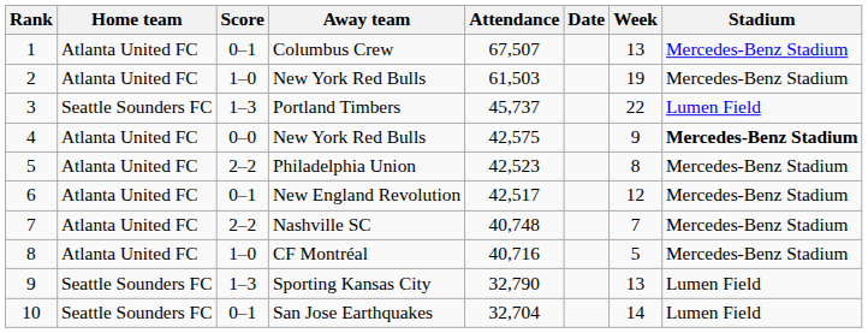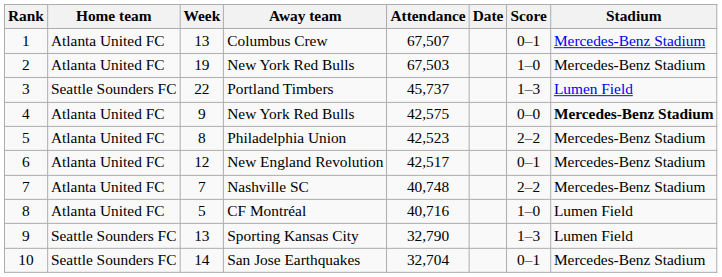columns swapped: Score <-> Week
2 / New York Red Bulls | Attendance: 61,503 -> 67,503
CF Montréal | Stadium: Mercedes-Benz Stadium -> Lumen Field
San Jose Earthquakes | Stadium: Lumen Field -> Mercedes-Benz Stadium
